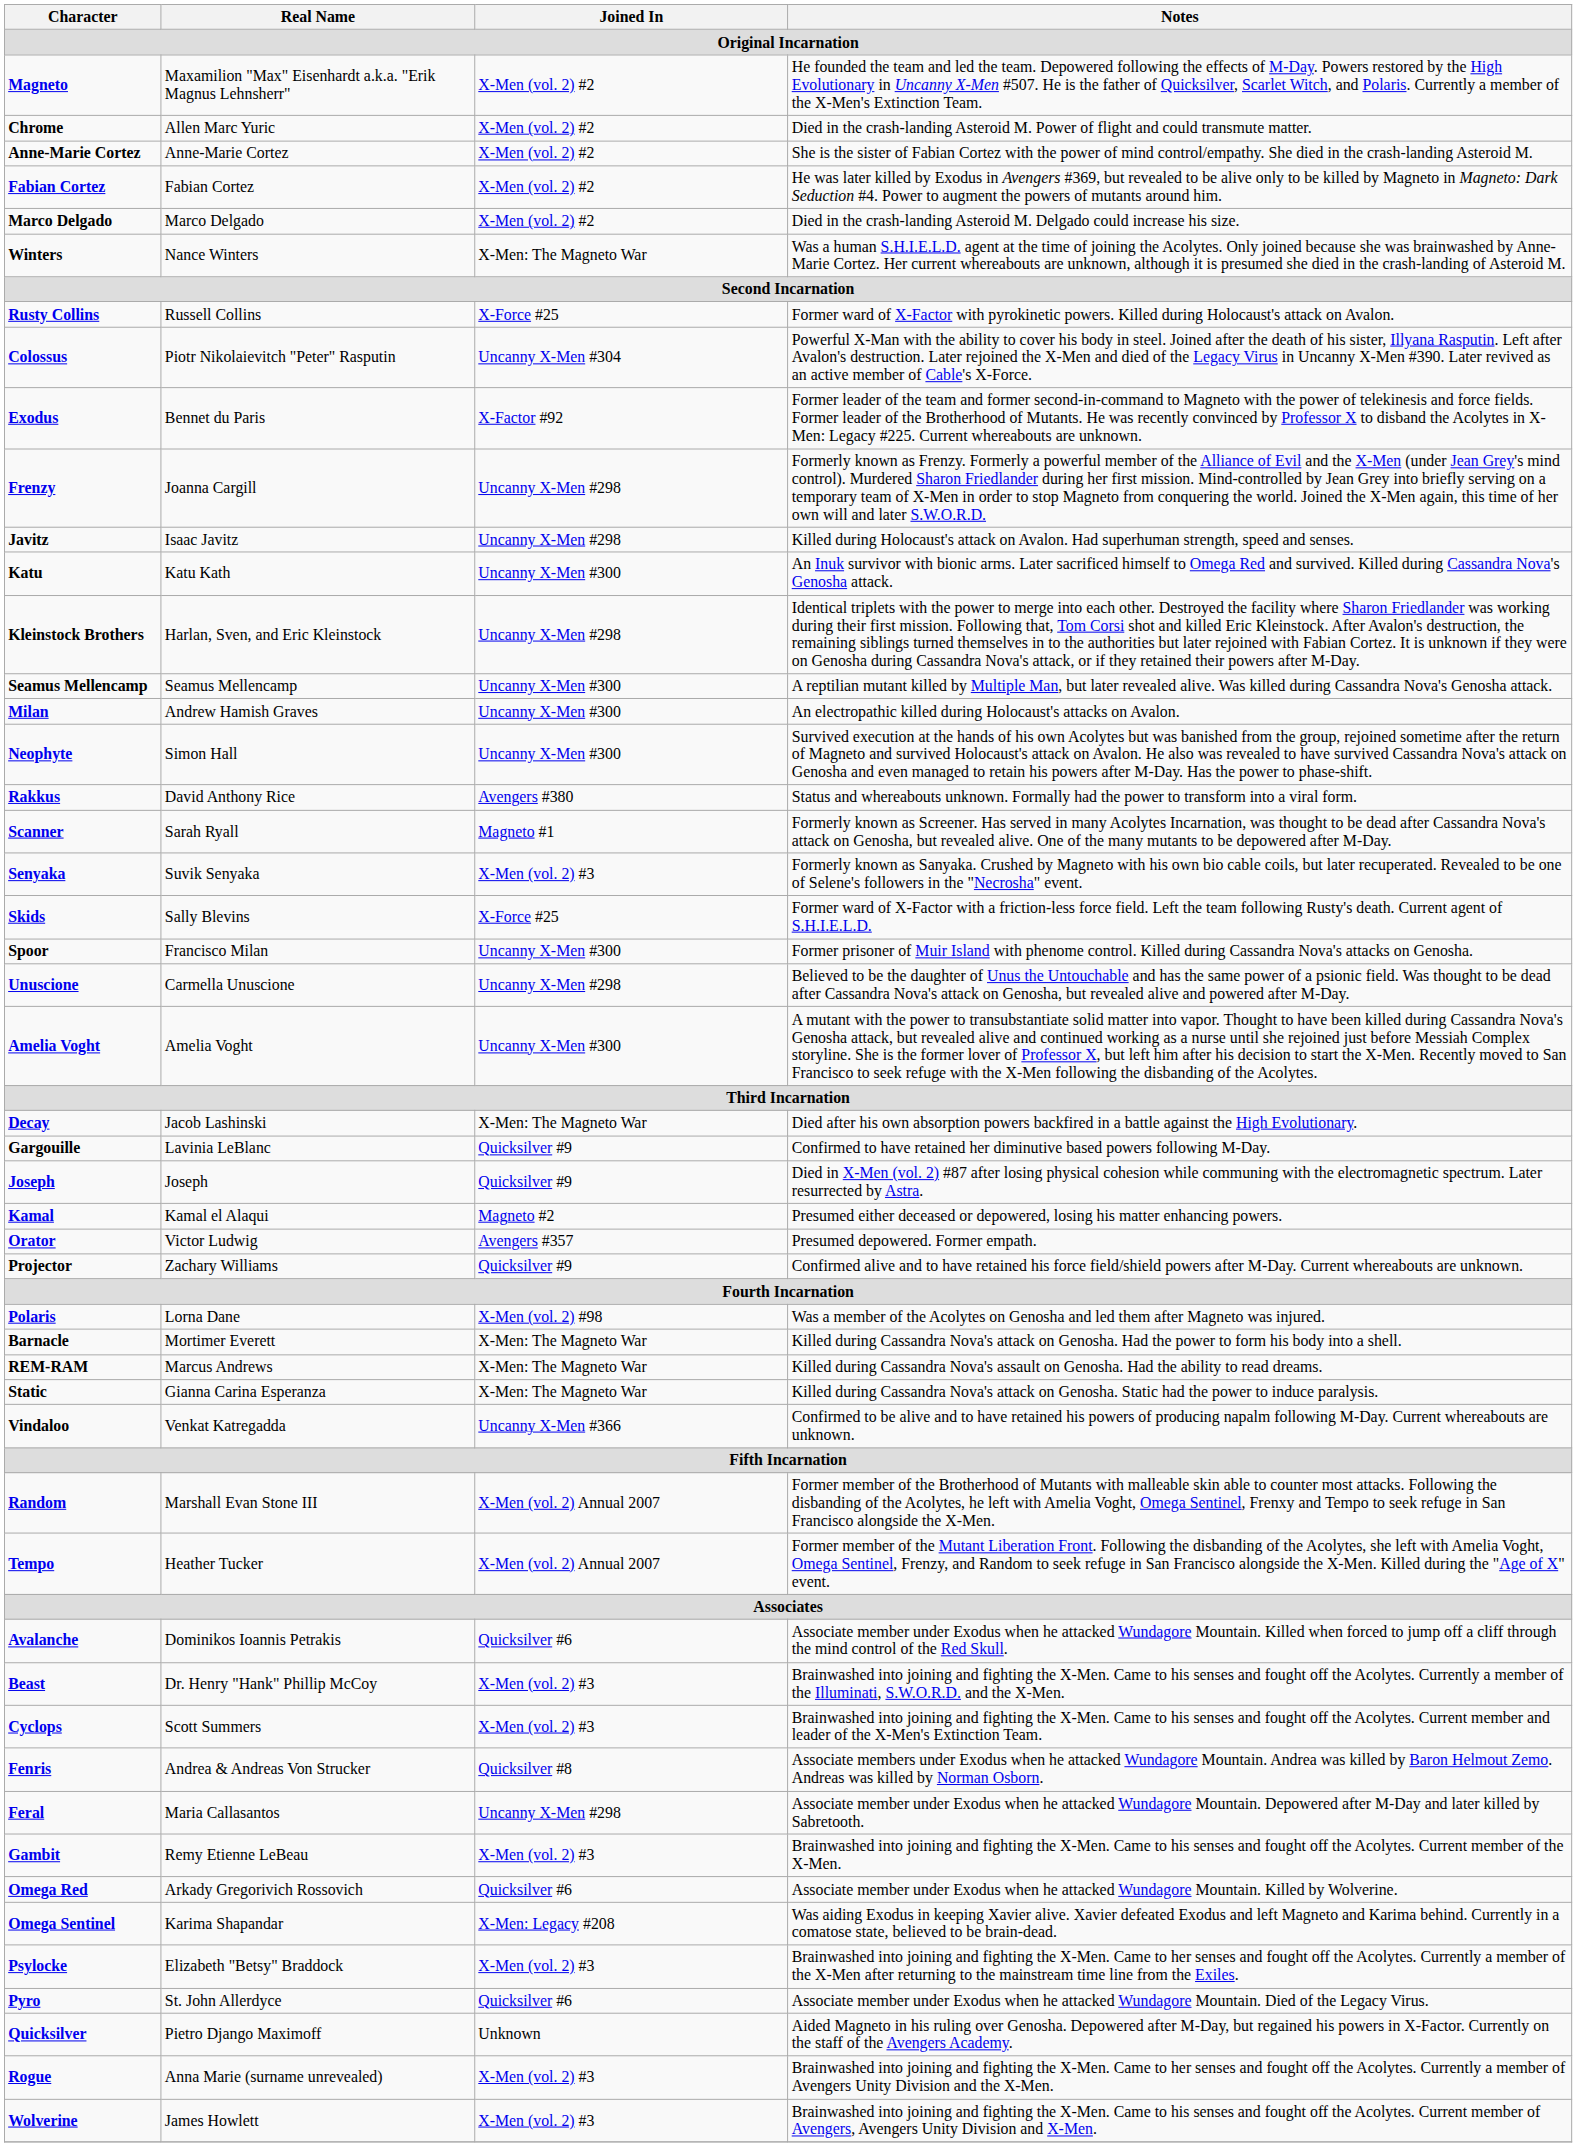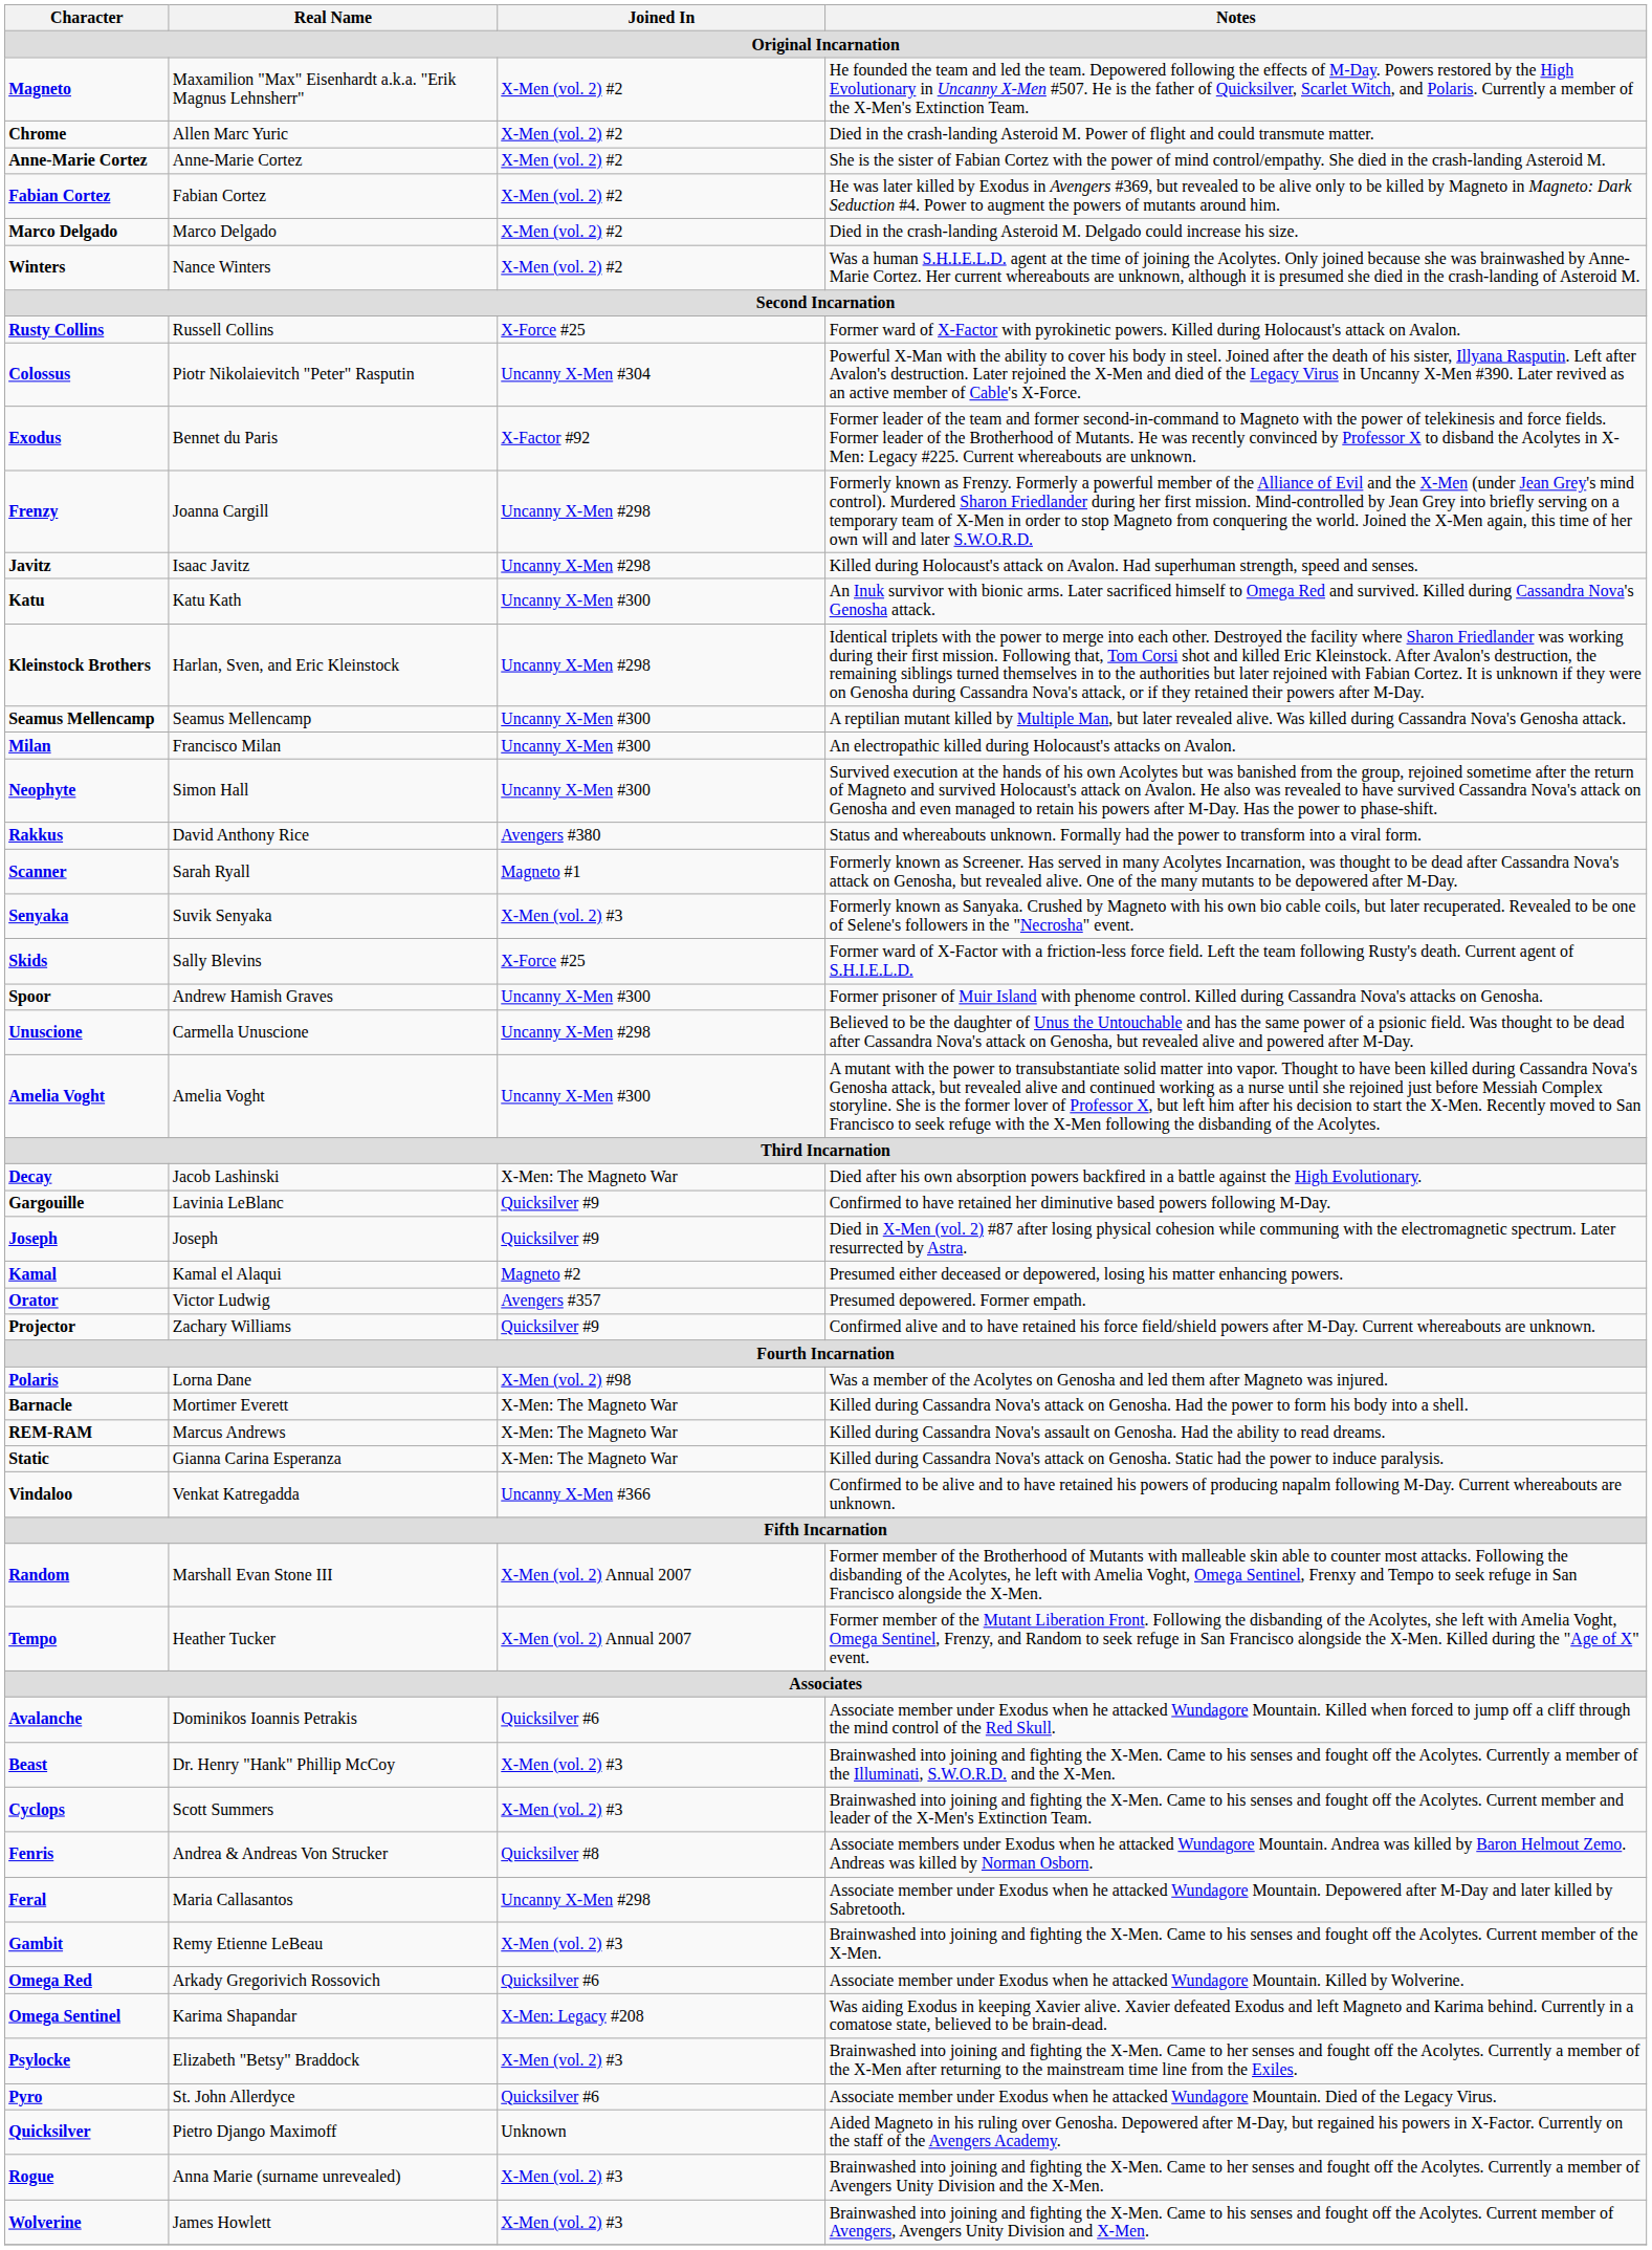Winters | Joined In: X-Men: The Magneto War -> X-Men (vol. 2) #2
Milan | Real Name: Andrew Hamish Graves -> Francisco Milan
Spoor | Real Name: Francisco Milan -> Andrew Hamish Graves
